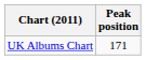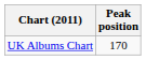UK Albums Chart | Peak position: 171 -> 170
